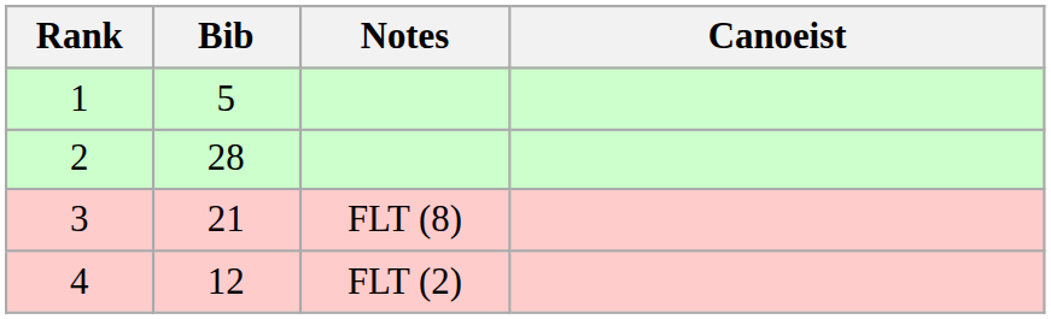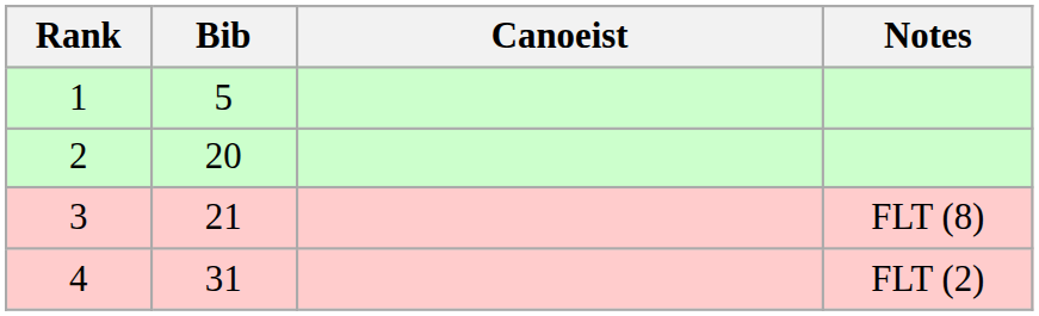columns swapped: Canoeist <-> Notes
2 | Bib: 28 -> 20
4 | Bib: 12 -> 31
